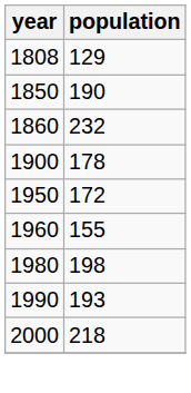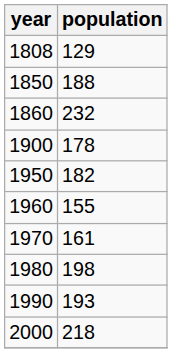1850 | population: 190 -> 188
1950 | population: 172 -> 182
+ row: 1970 | 161
